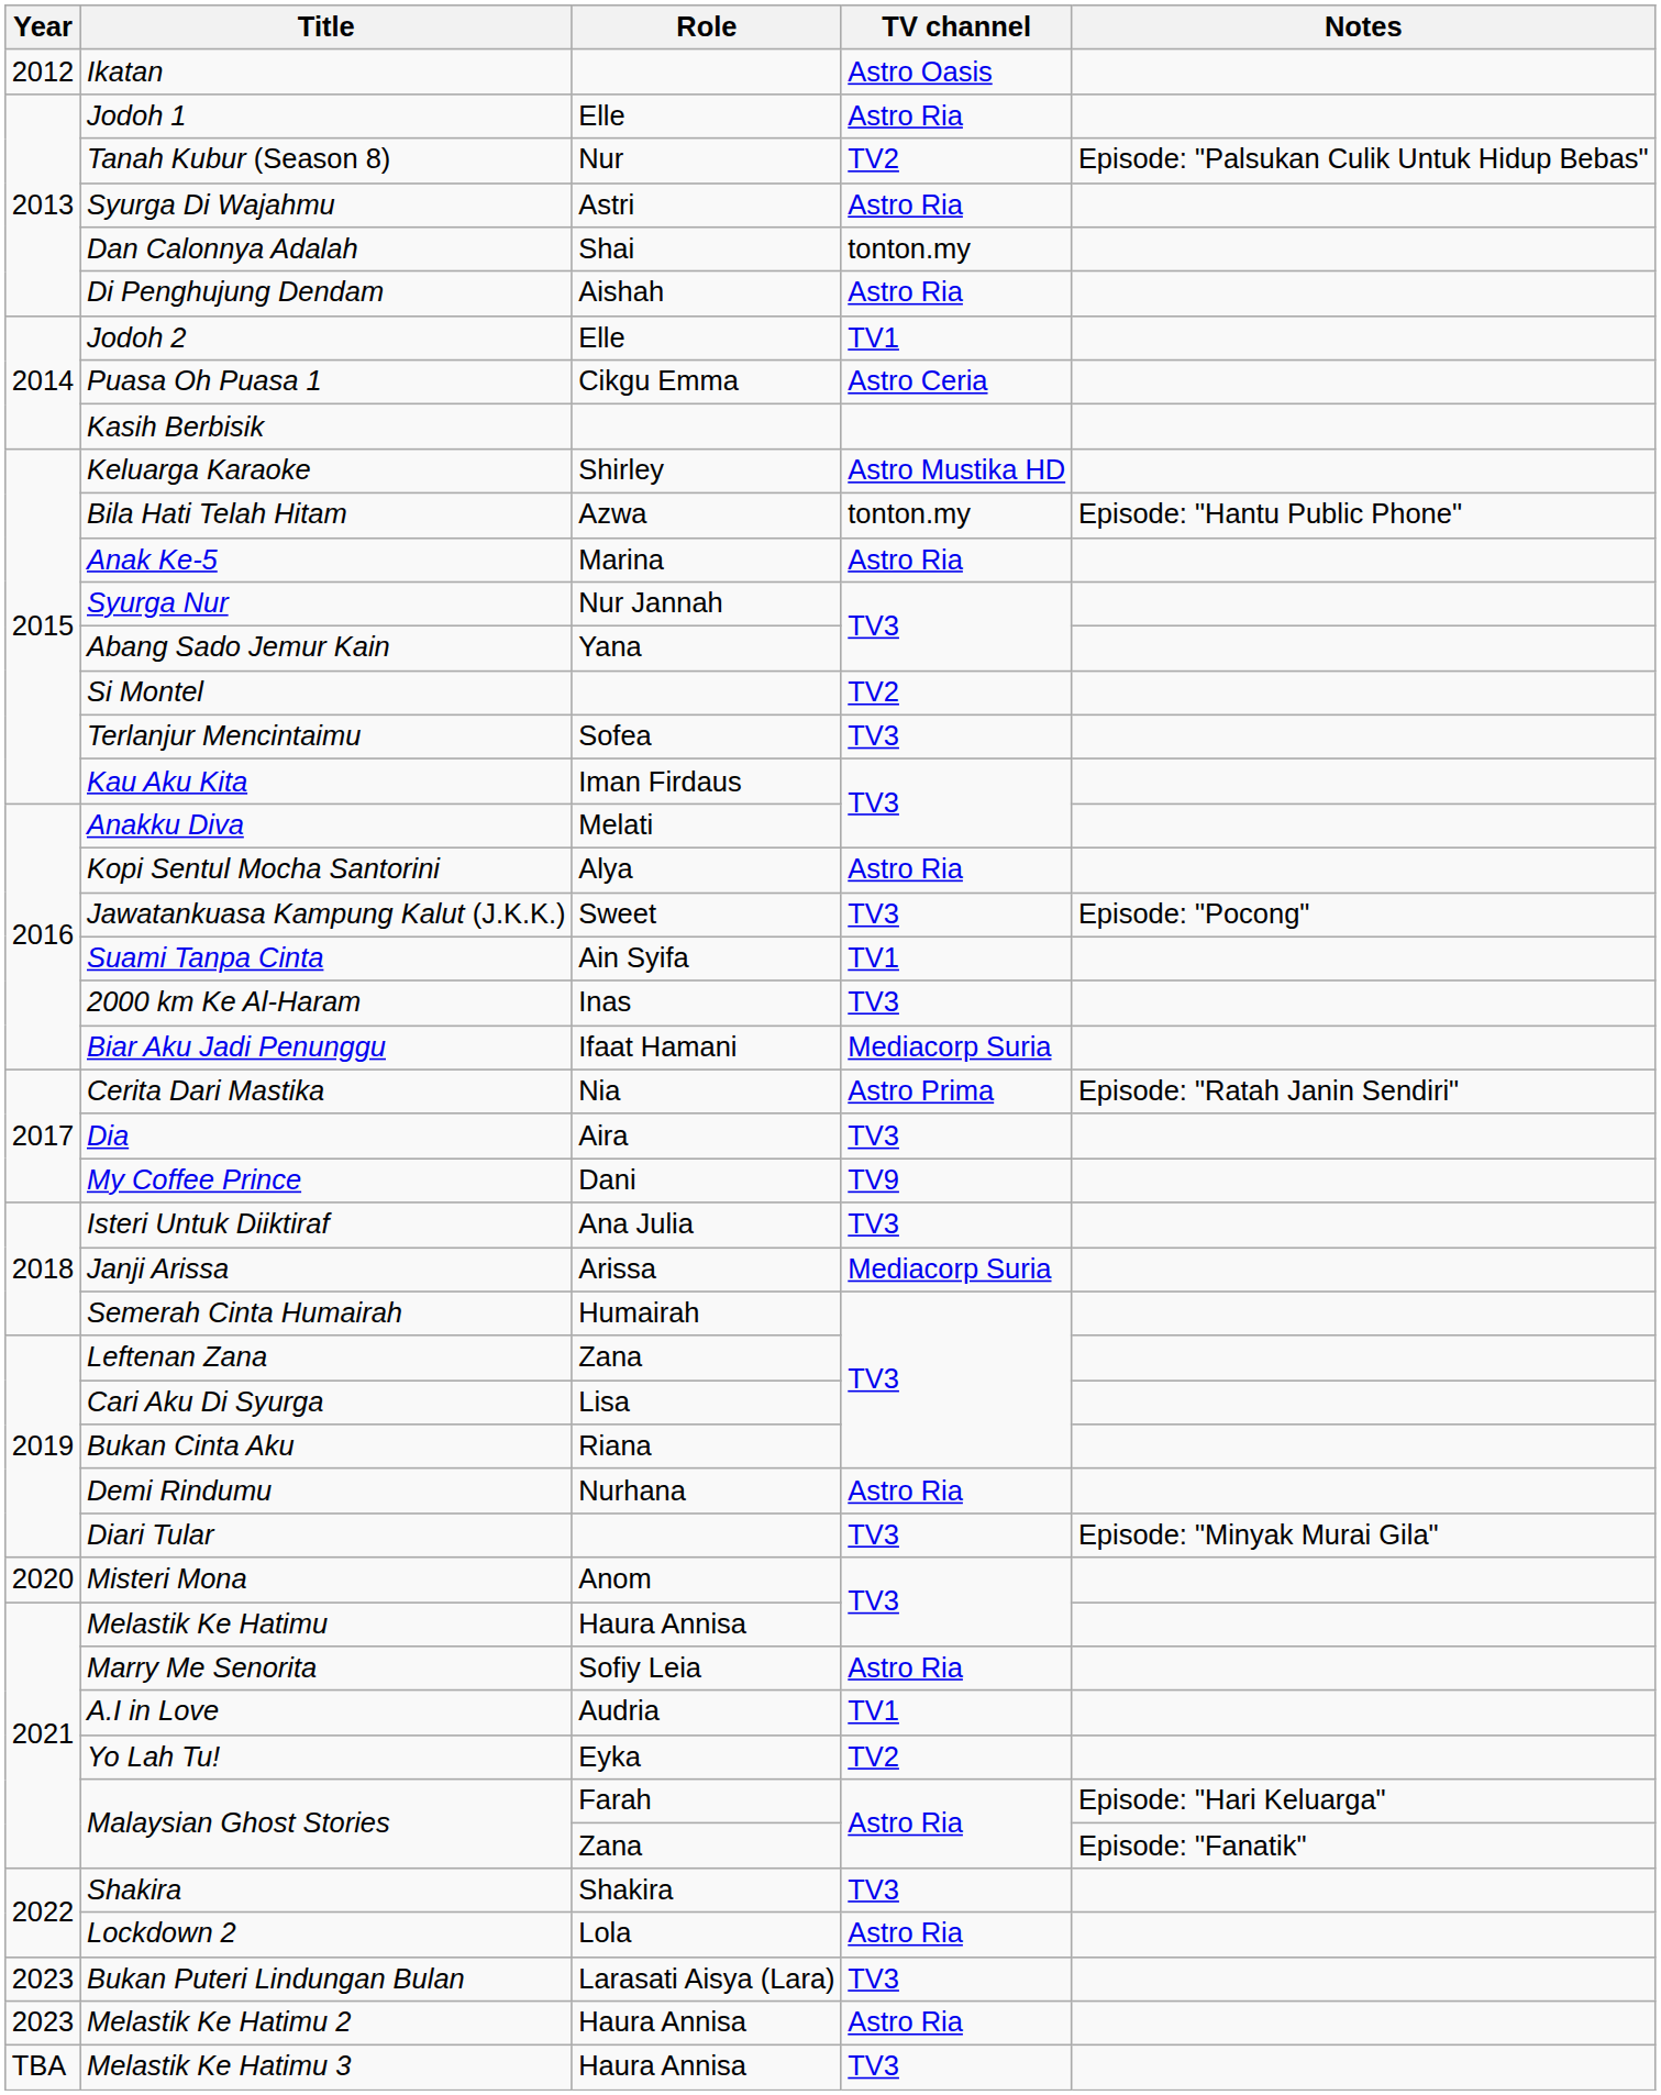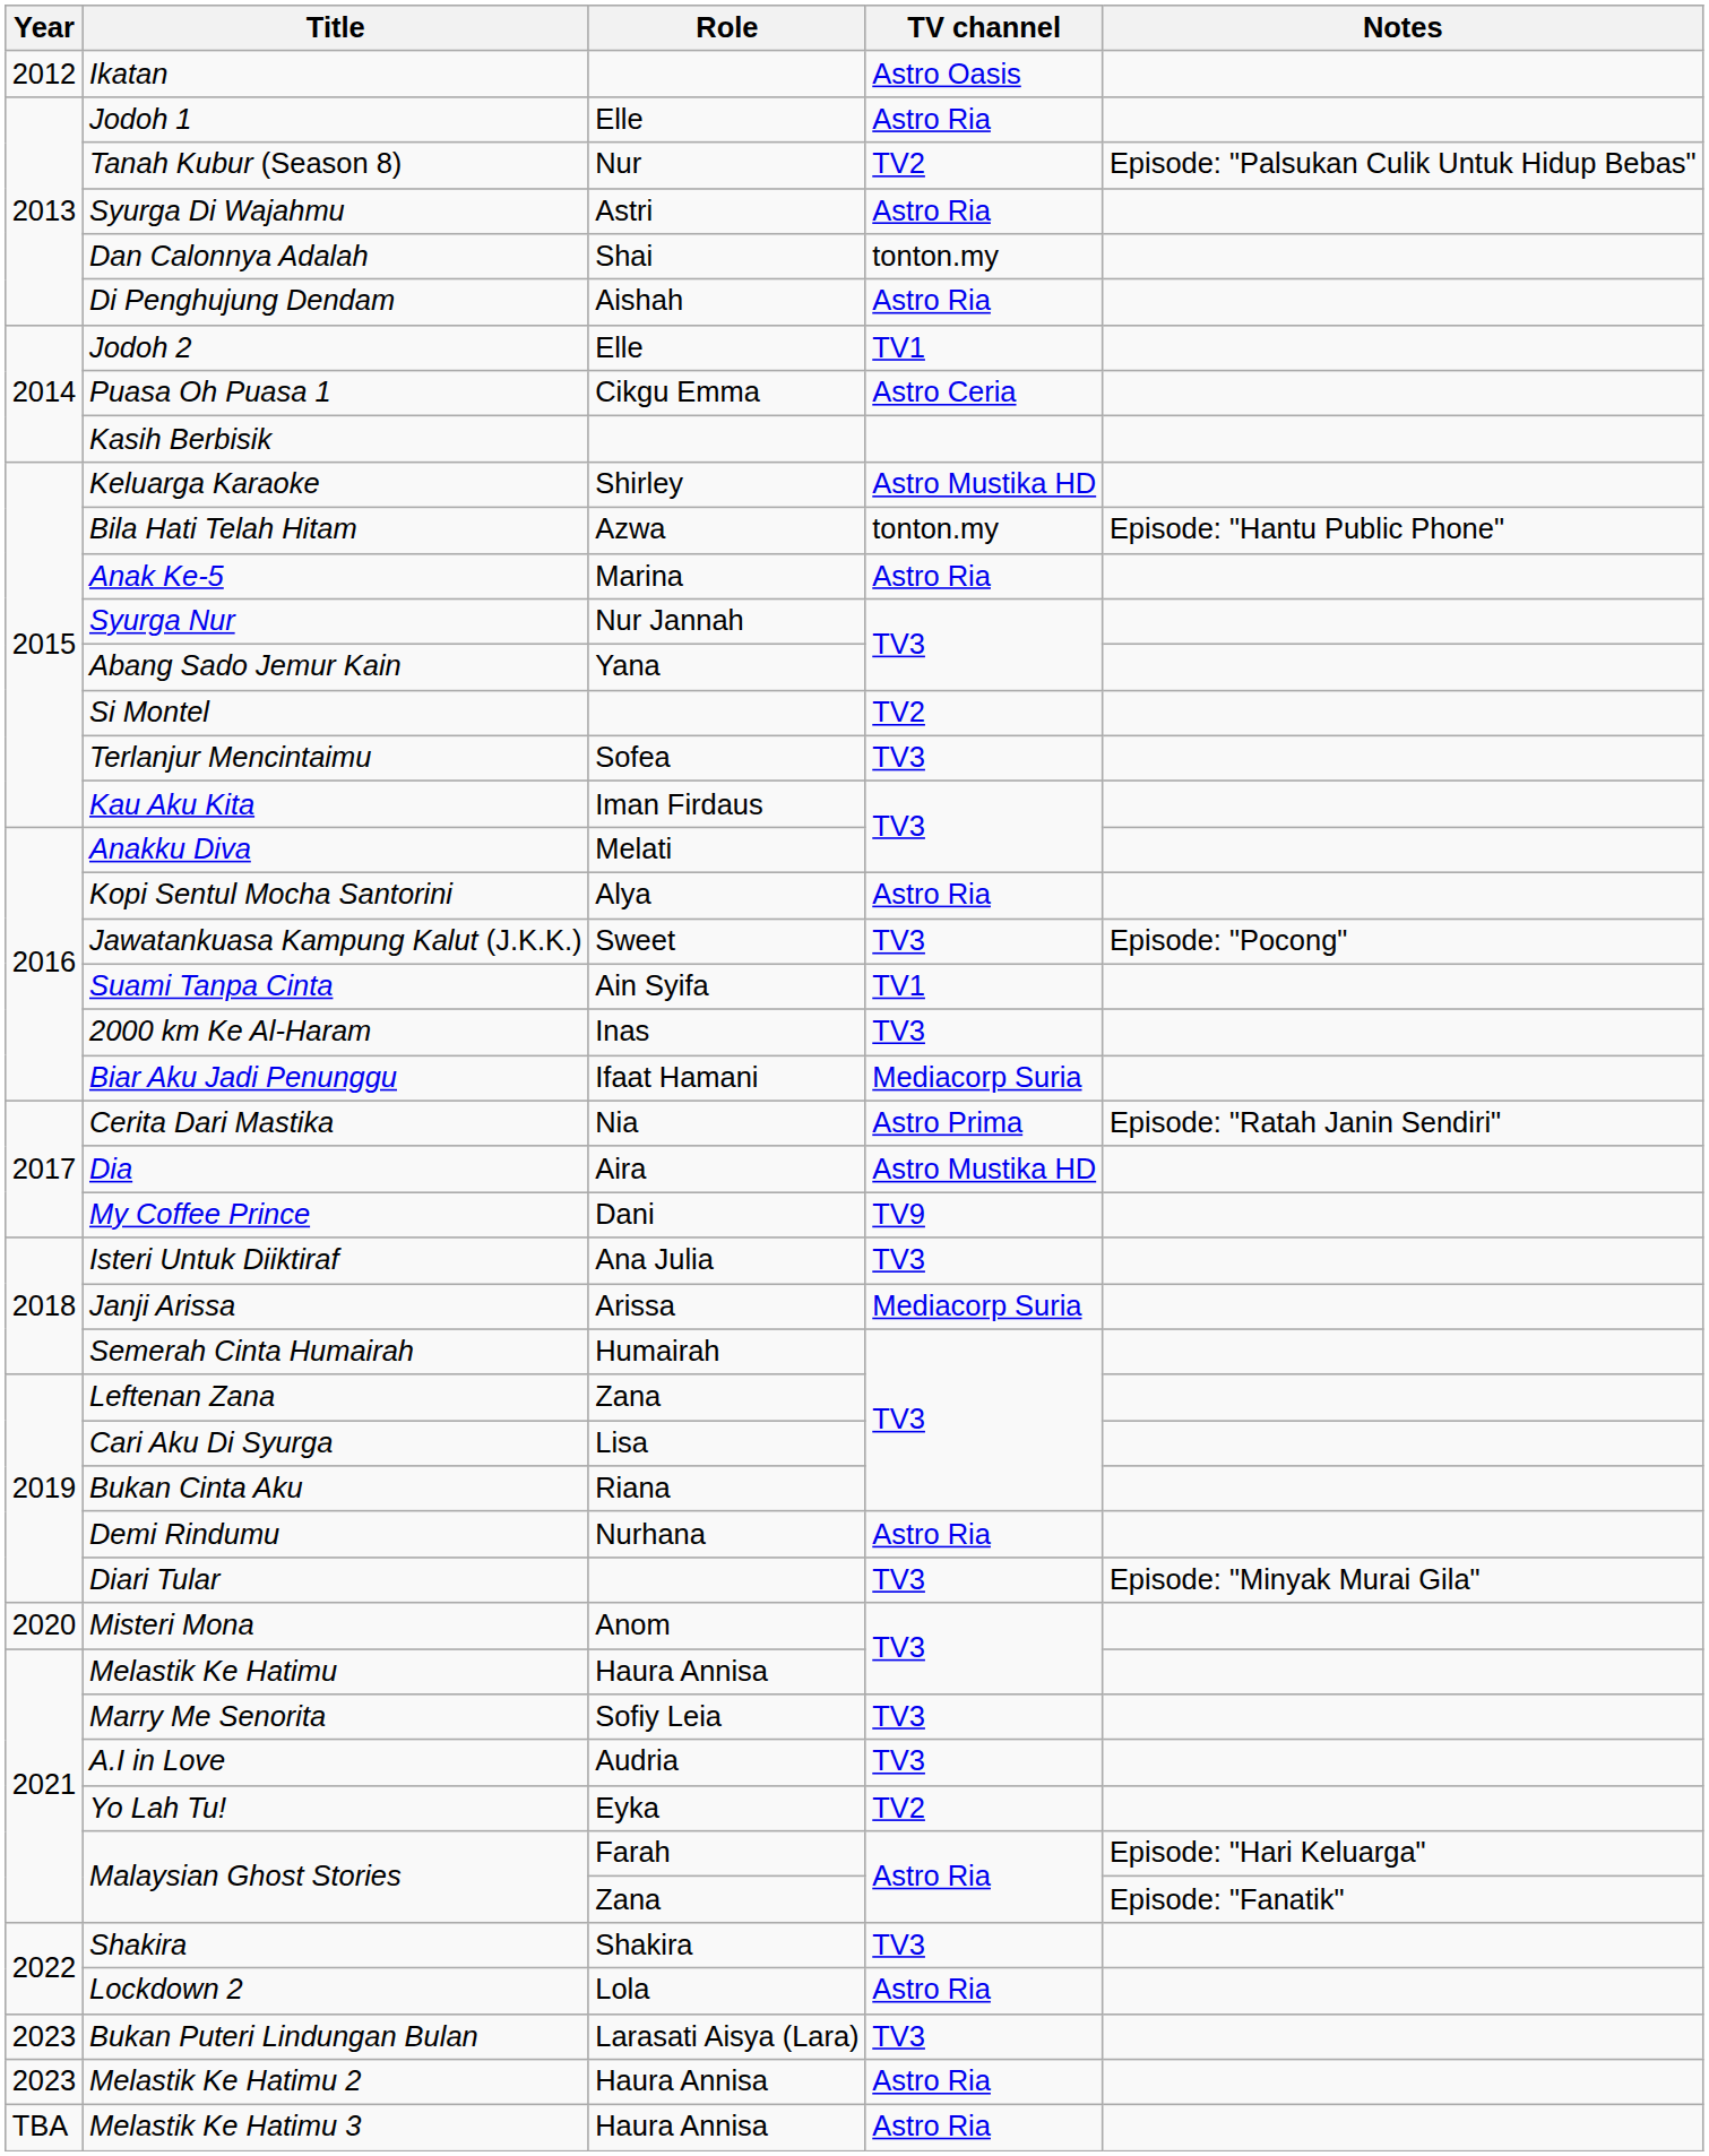Dia | TV channel: TV3 -> Astro Mustika HD
Marry Me Senorita | TV channel: Astro Ria -> TV3
A.I in Love | TV channel: TV1 -> TV3
Melastik Ke Hatimu 3 | TV channel: TV3 -> Astro Ria
